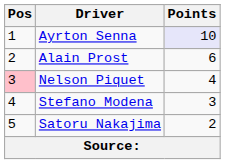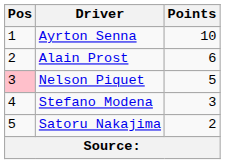Ayrton Senna | Points: lavender background -> no background
Nelson Piquet | Points: 4 -> 5
